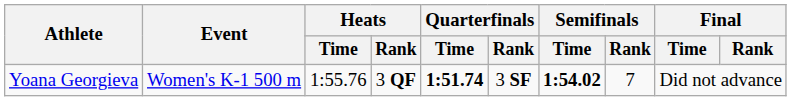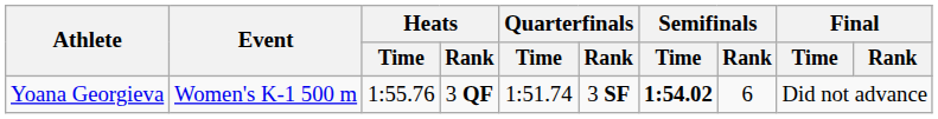Yoana Georgieva | Quarterfinals / Time: bold -> normal
Yoana Georgieva | Semifinals / Rank: 7 -> 6
